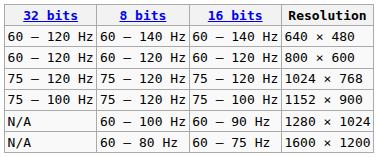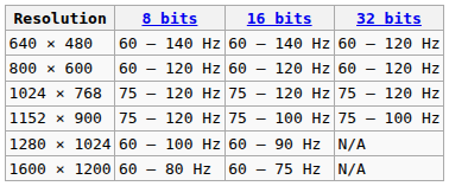columns swapped: Resolution <-> 32 bits
